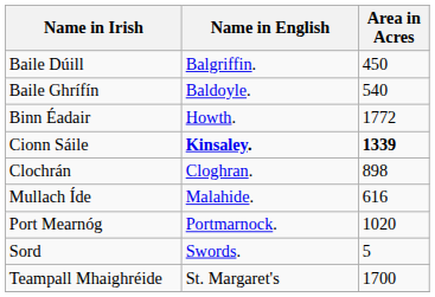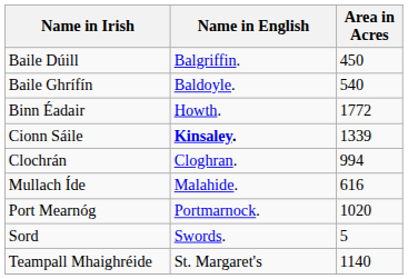Cionn Sáile | Area in Acres: bold -> normal
Clochrán | Area in Acres: 898 -> 994
Teampall Mhaighréide | Area in Acres: 1700 -> 1140
